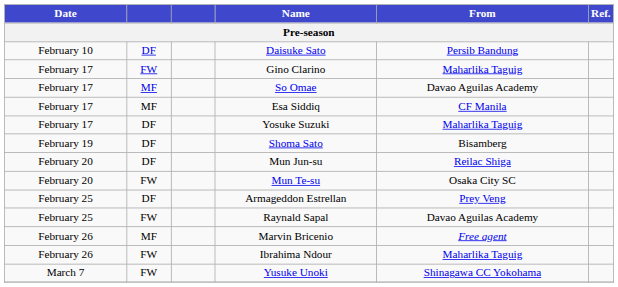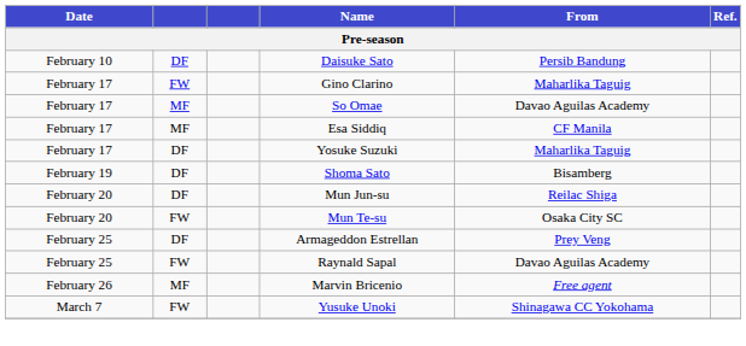- row: February 26 | FW | Ibrahima Ndour | Maharlika Taguig
